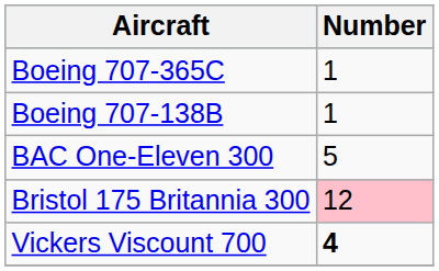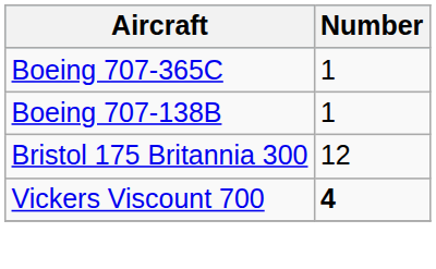- row: BAC One-Eleven 300 | 5
Bristol 175 Britannia 300 | Number: pink background -> no background
